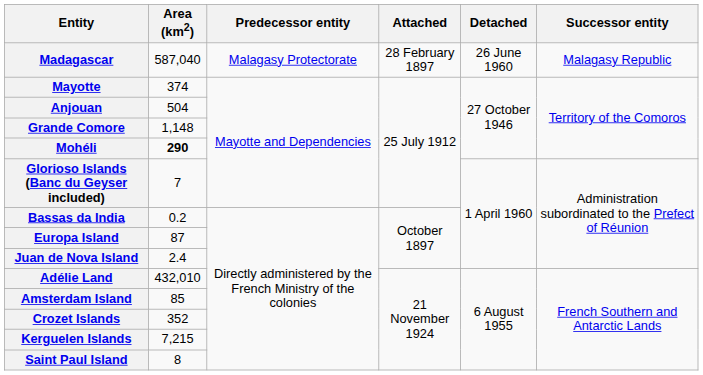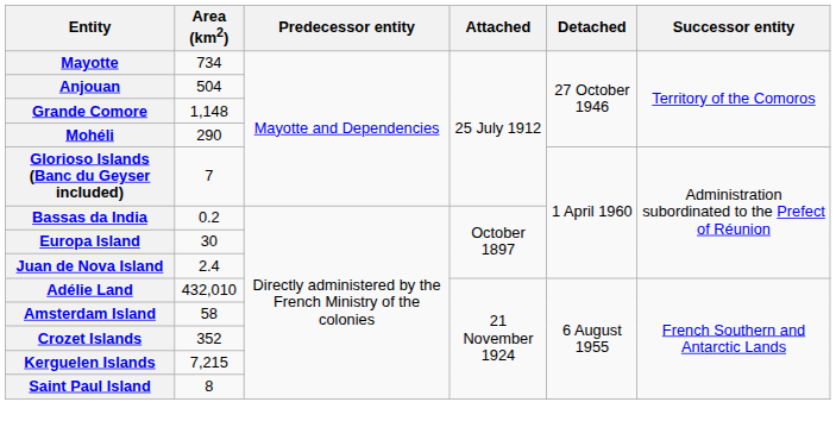- row: Madagascar | 587,040 | Malagasy Protectorate | 28 February 1897 | 26 June 1960 | Malagasy Republic
Mayotte | Area (km2): 374 -> 734
Mohéli | Area (km2): bold -> normal
Europa Island | Area (km2): 87 -> 30
Amsterdam Island | Area (km2): 85 -> 58
